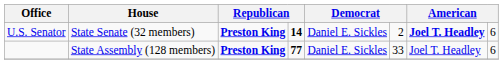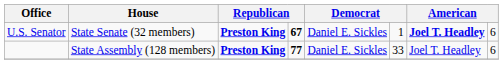U.S. Senator | column 4: 14 -> 67
U.S. Senator | column 6: 2 -> 1
